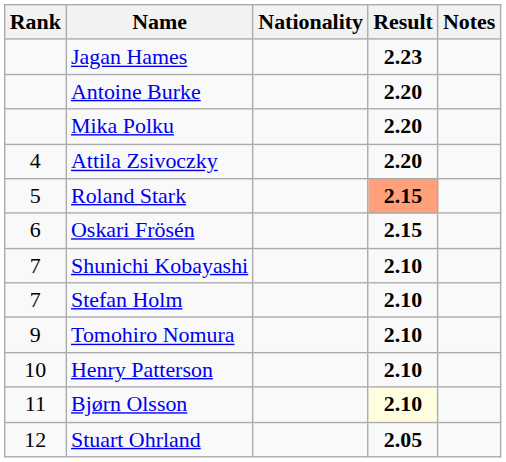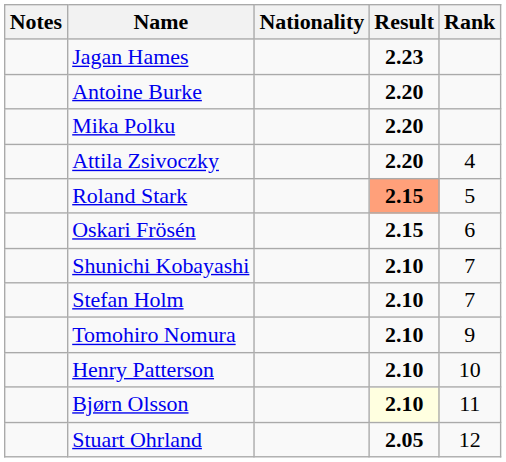columns swapped: Rank <-> Notes
